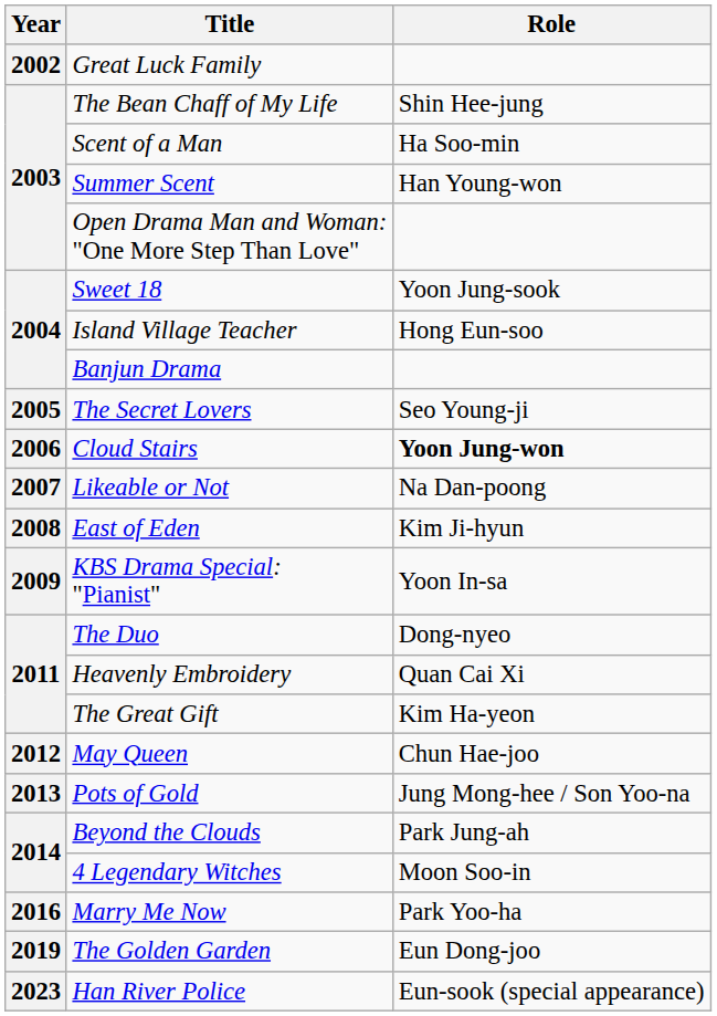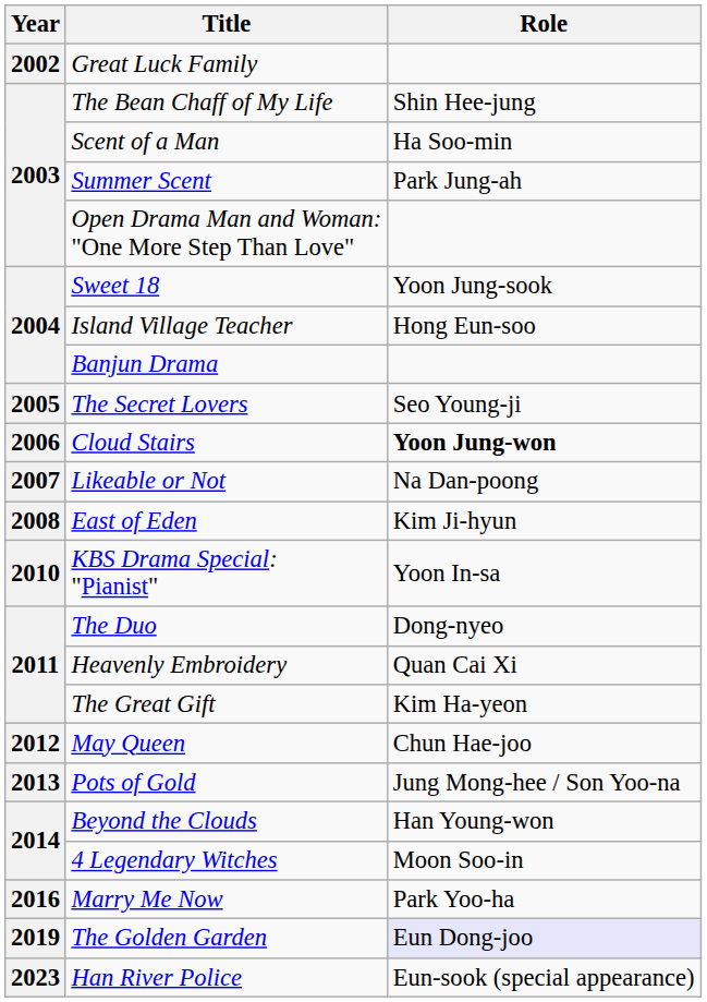Summer Scent | Role: Han Young-won -> Park Jung-ah
KBS Drama Special: "Pianist" | Year: 2009 -> 2010
Beyond the Clouds | Role: Park Jung-ah -> Han Young-won
The Golden Garden | Role: no background -> lavender background
